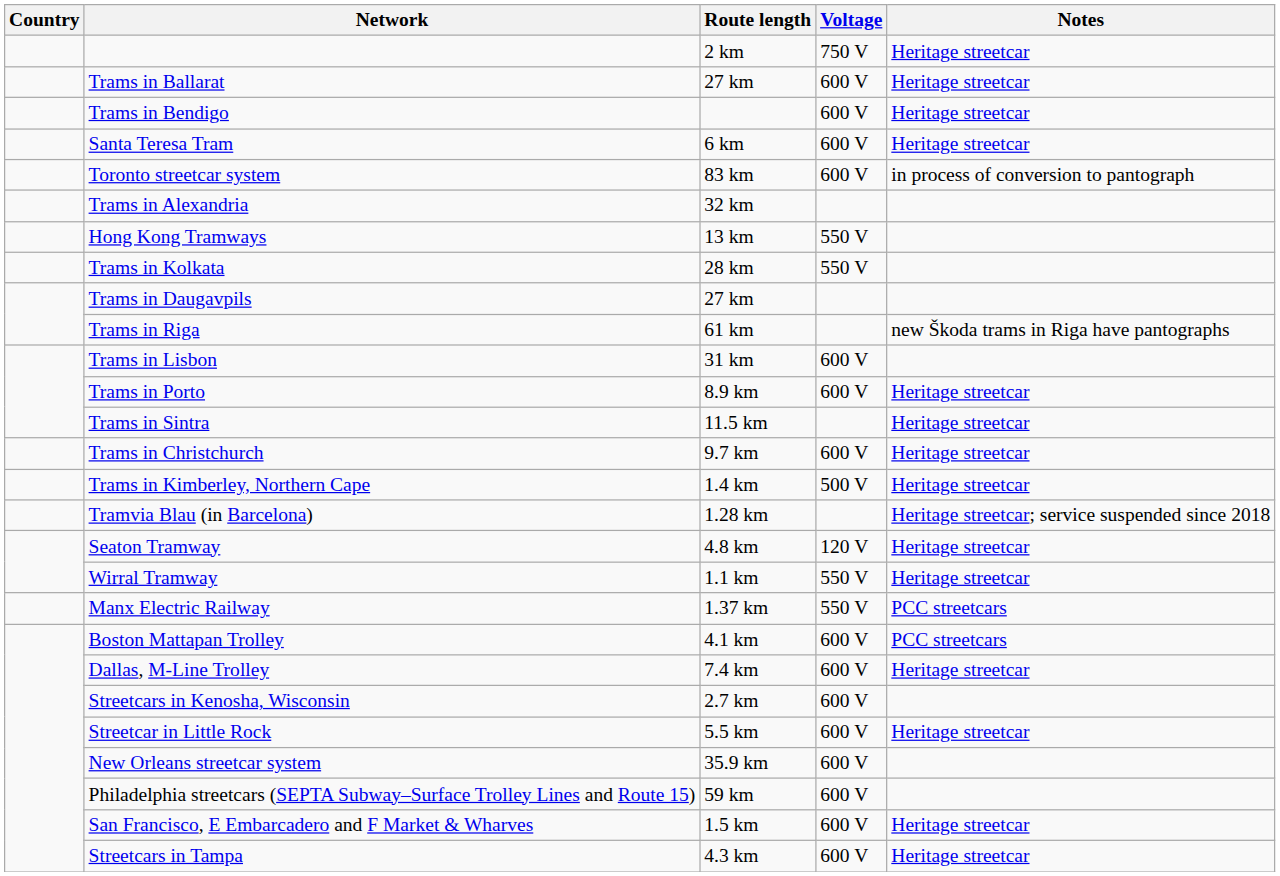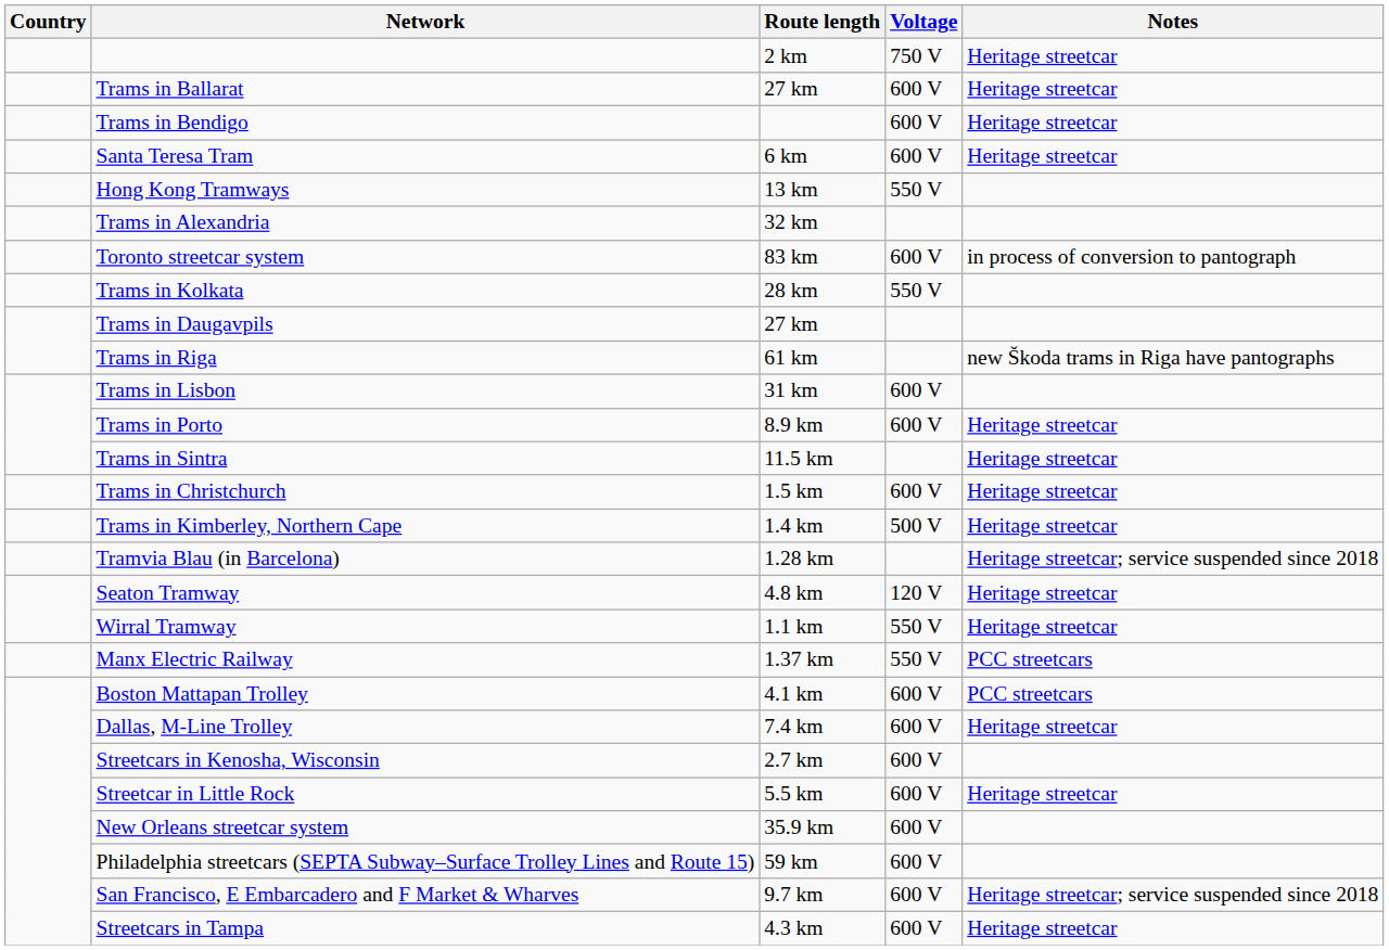rows swapped: Toronto streetcar system <-> Hong Kong Tramways
Trams in Christchurch | Route length: 9.7 km -> 1.5 km
San Francisco, E Embarcadero and F Market & Wharves | Route length: 1.5 km -> 9.7 km
San Francisco, E Embarcadero and F Market & Wharves | Notes: Heritage streetcar -> Heritage streetcar; service suspended since 2018
